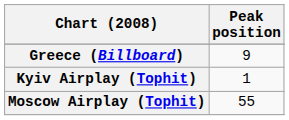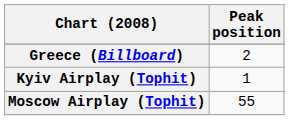Greece (Billboard) | Peak position: 9 -> 2
